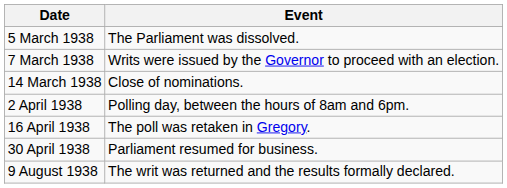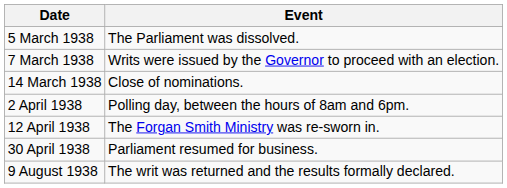+ row: 12 April 1938 | The Forgan Smith Ministry was re-sworn in.
- row: 16 April 1938 | The poll was retaken in Gregory.
